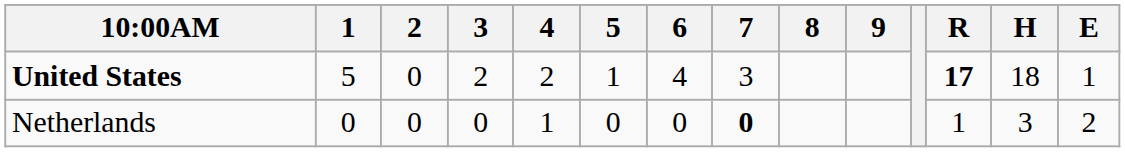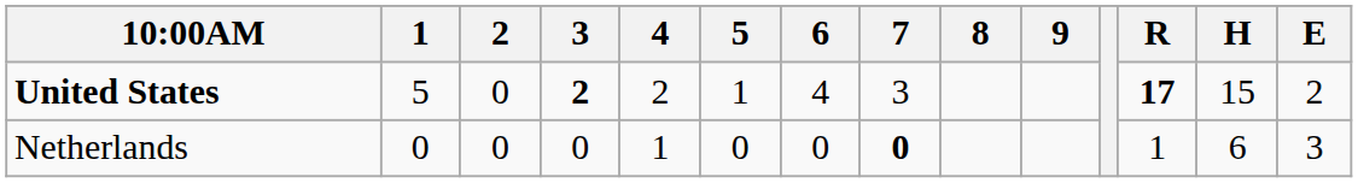United States | 3: normal -> bold
United States | H: 18 -> 15
United States | E: 1 -> 2
Netherlands | H: 3 -> 6
Netherlands | E: 2 -> 3
